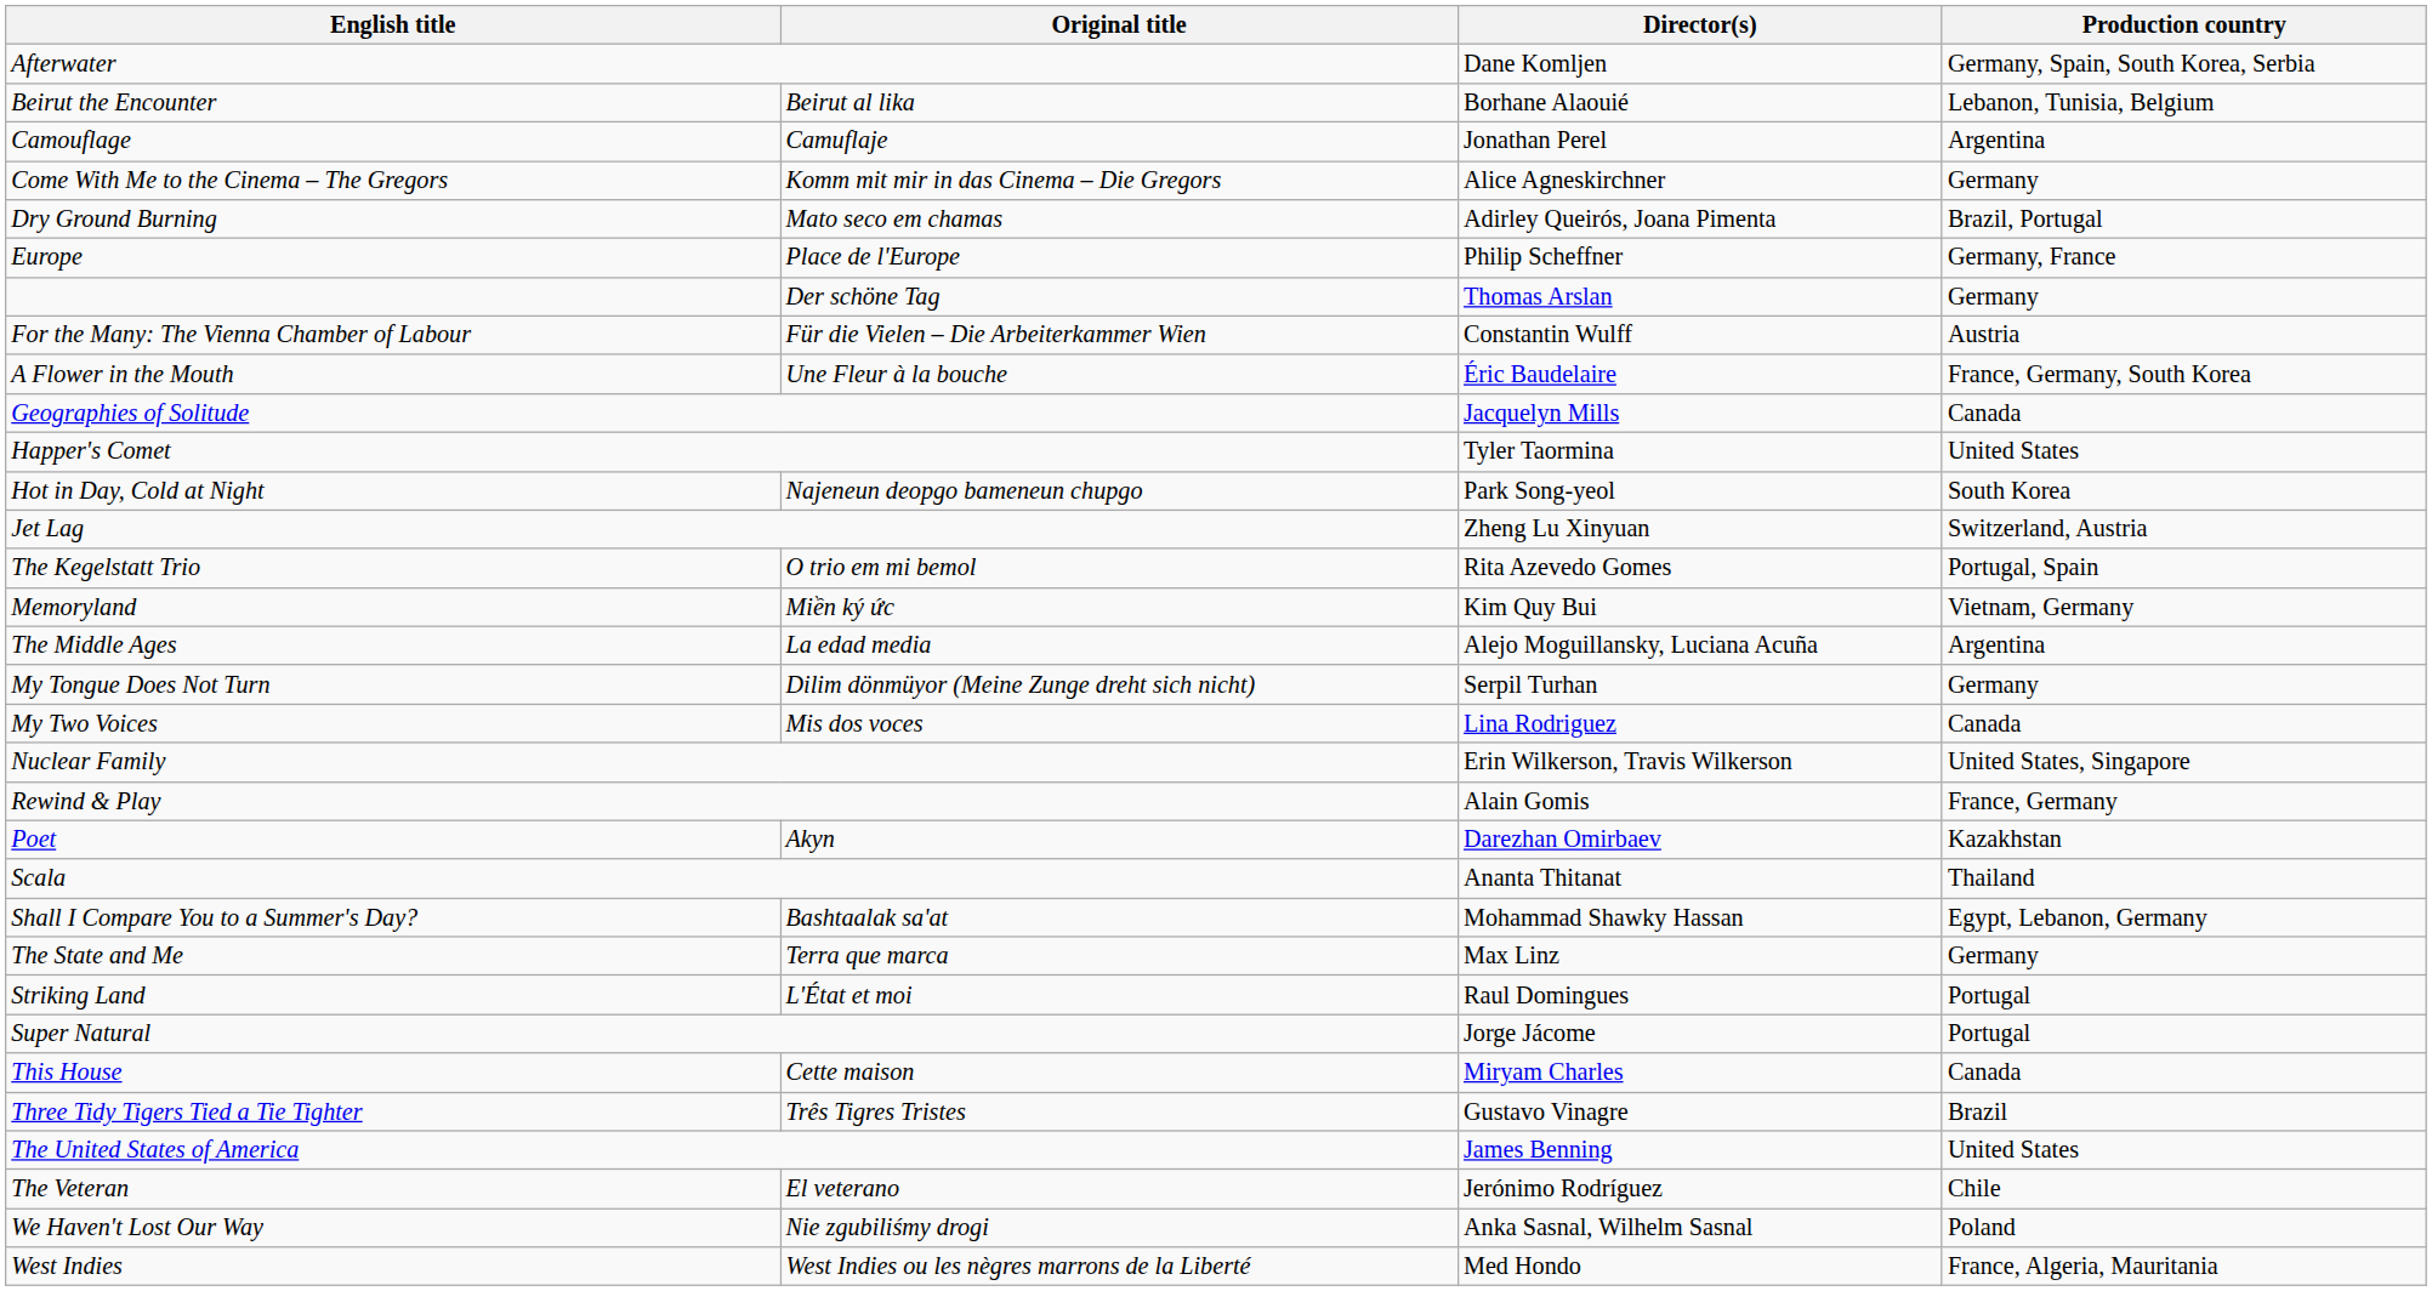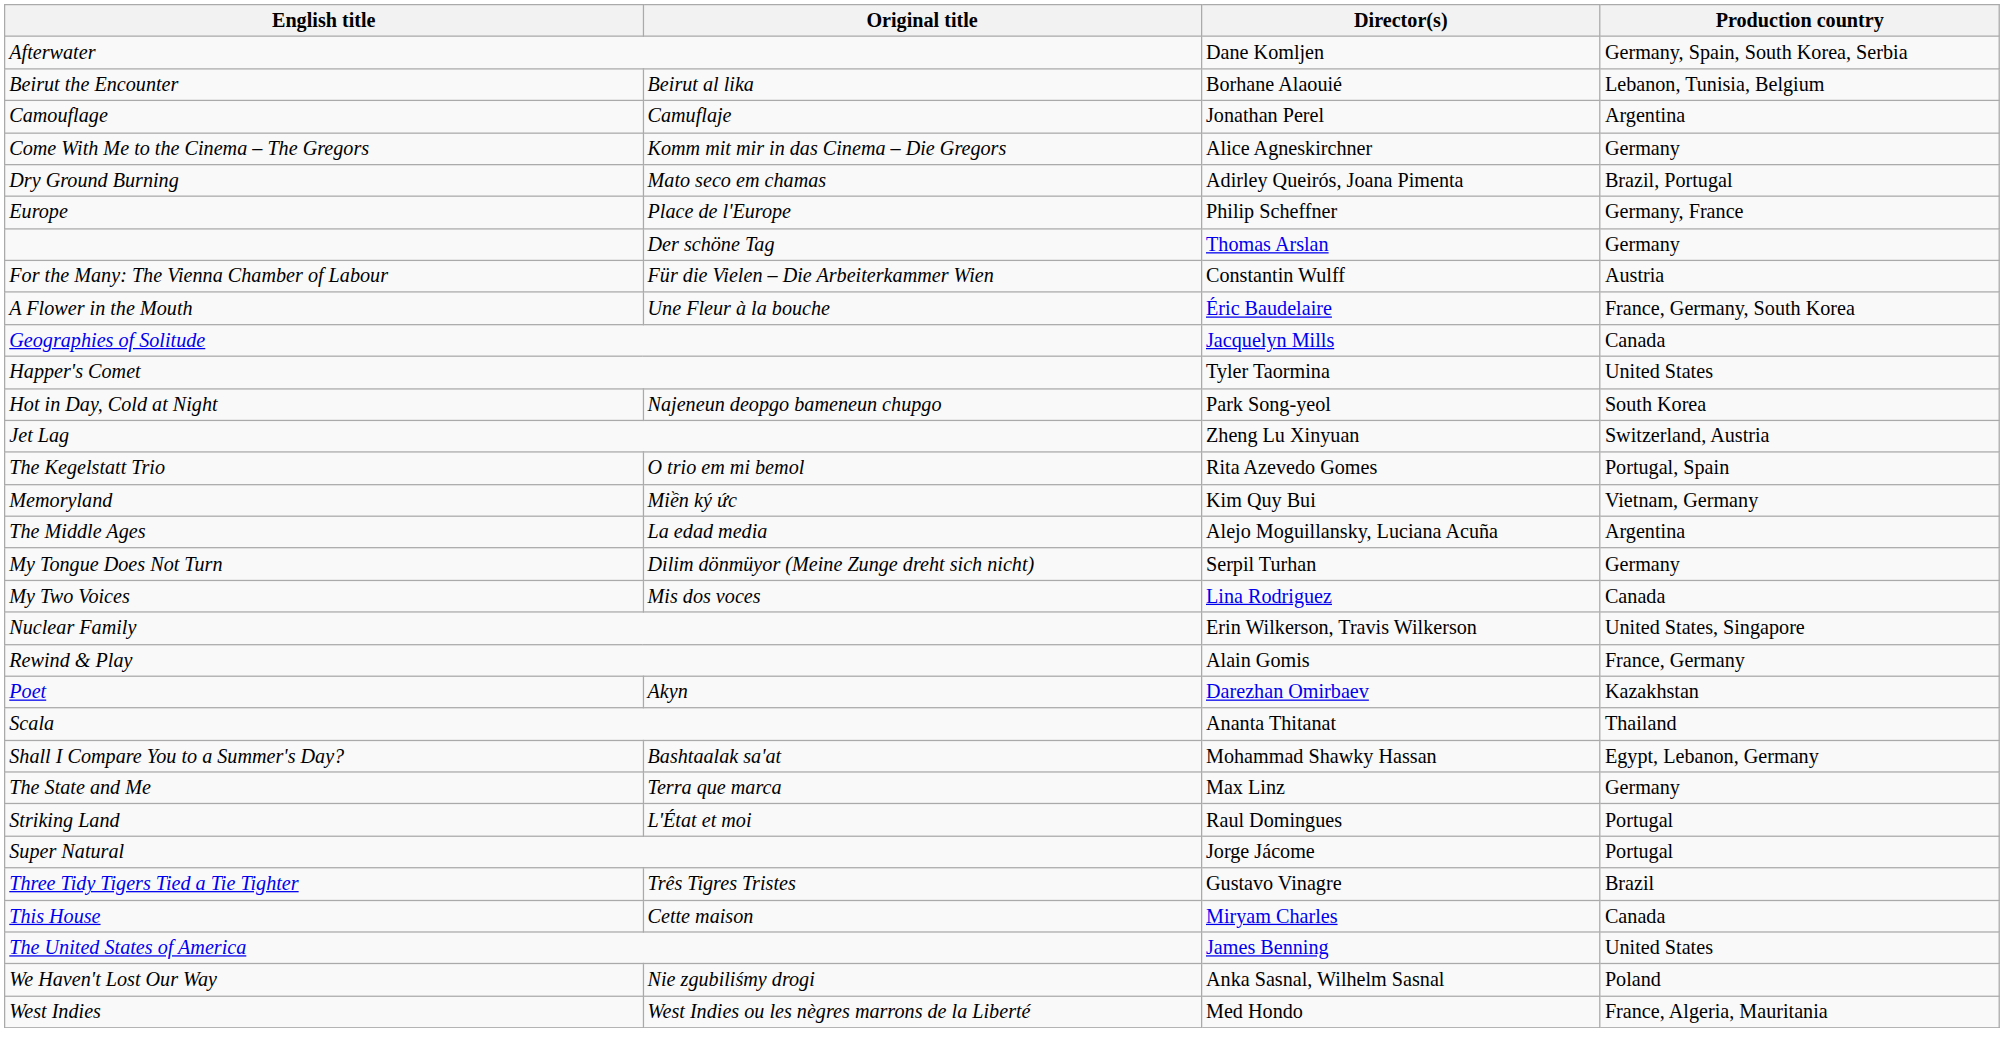rows swapped: This House <-> Three Tidy Tigers Tied a Tie Tighter
- row: The Veteran | El veterano | Jerónimo Rodríguez | Chile
